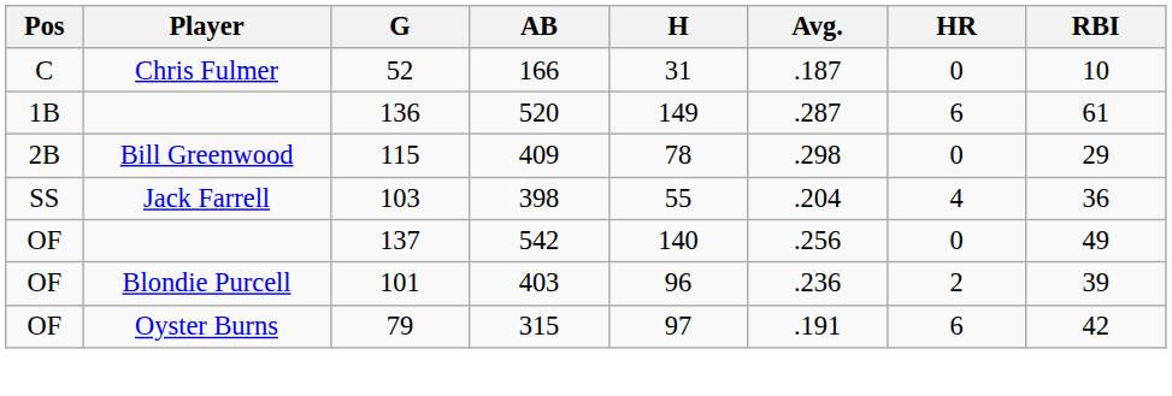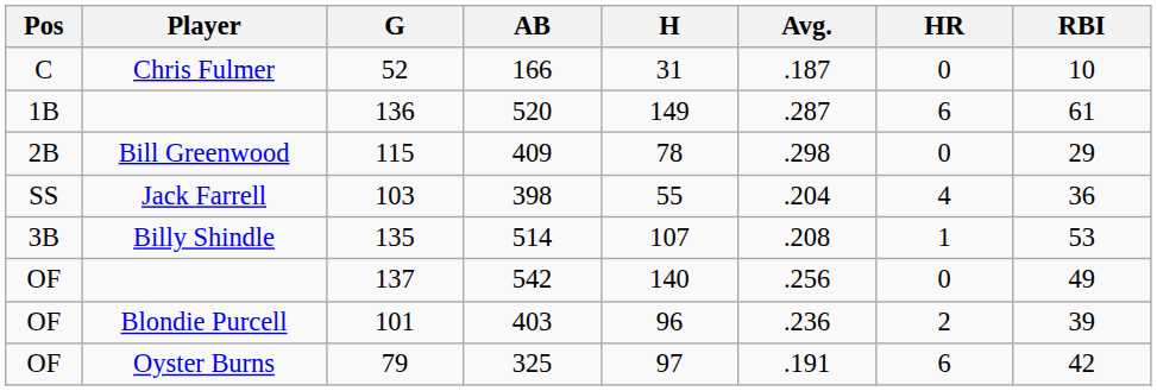+ row: 3B | Billy Shindle | 135 | 514 | 107 | .208 | 1 | 53
79 | AB: 315 -> 325
